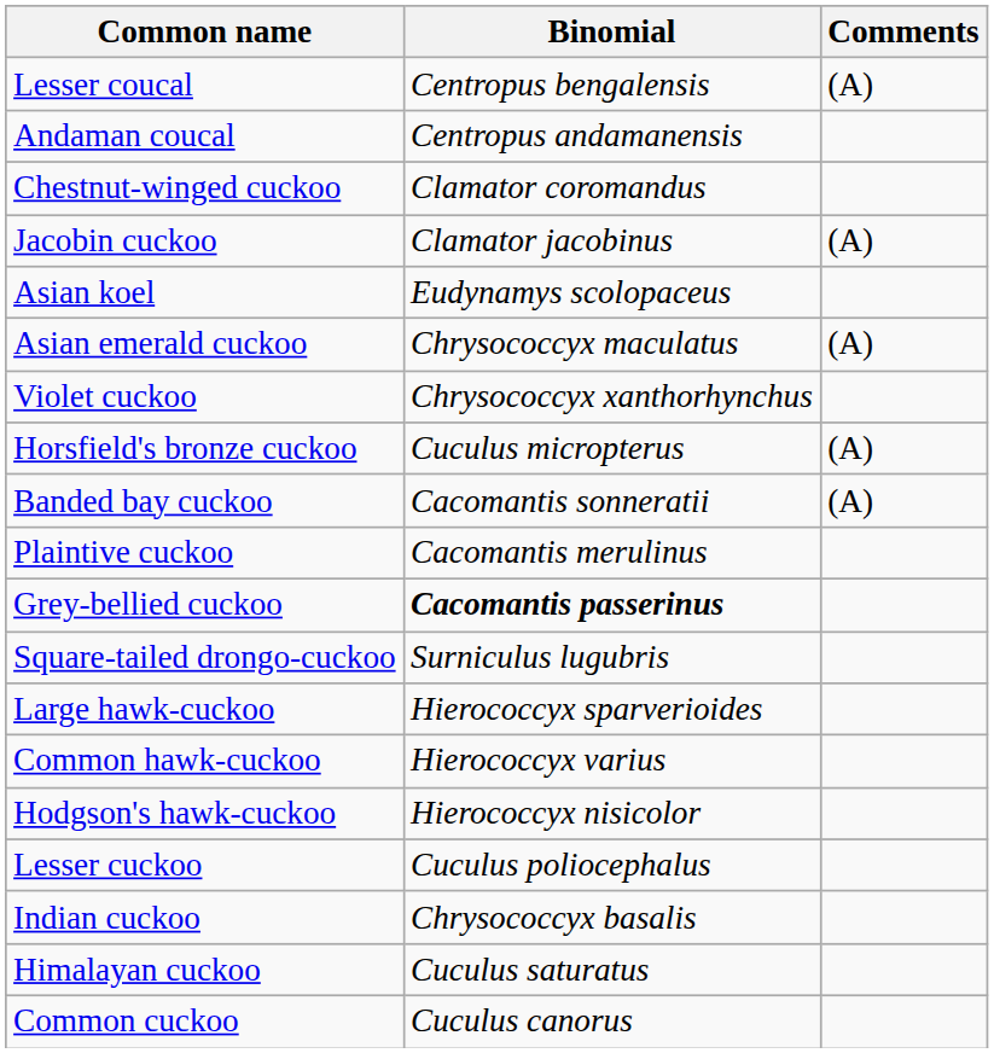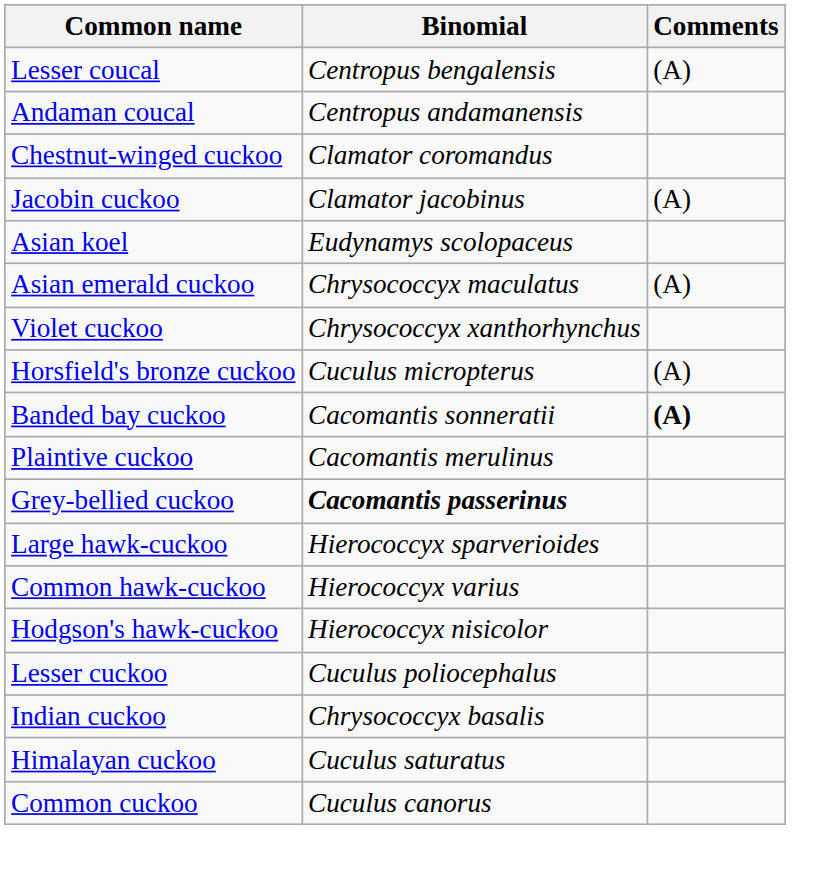Banded bay cuckoo | Comments: normal -> bold
- row: Square-tailed drongo-cuckoo | Surniculus lugubris
